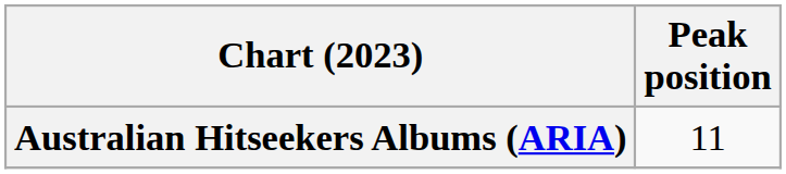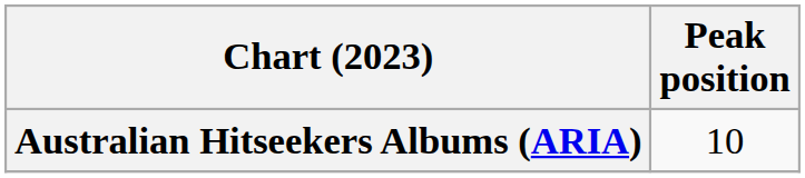Australian Hitseekers Albums (ARIA) | Peak position: 11 -> 10
